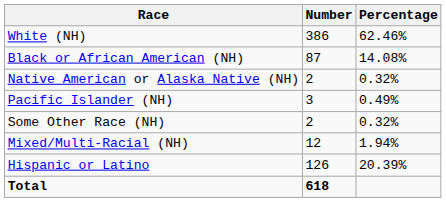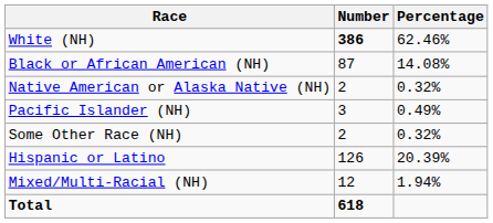White (NH) | Number: normal -> bold
rows swapped: Mixed/Multi-Racial (NH) <-> Hispanic or Latino
